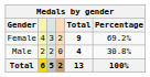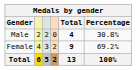rows swapped: Female <-> Male
